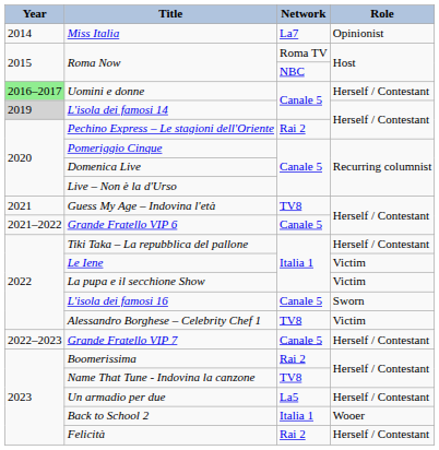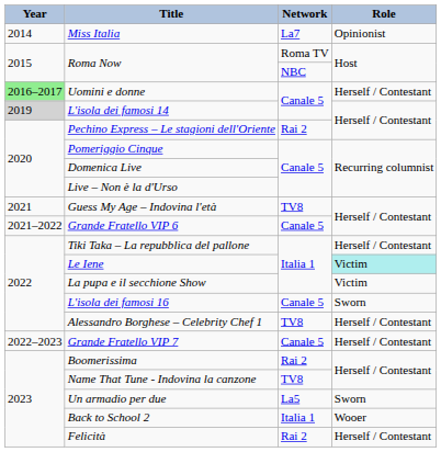Le Iene | Role: no background -> paleturquoise background
Alessandro Borghese – Celebrity Chef 1 | Role: Victim -> Herself / Contestant
Un armadio per due | Role: Herself / Contestant -> Sworn
